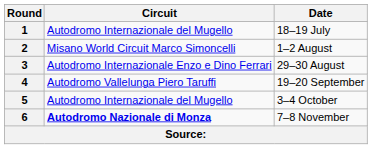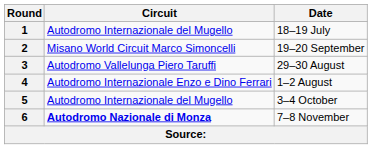2 | Date: 1–2 August -> 19–20 September
3 | Circuit: Autodromo Internazionale Enzo e Dino Ferrari -> Autodromo Vallelunga Piero Taruffi
4 | Circuit: Autodromo Vallelunga Piero Taruffi -> Autodromo Internazionale Enzo e Dino Ferrari
4 | Date: 19–20 September -> 1–2 August
